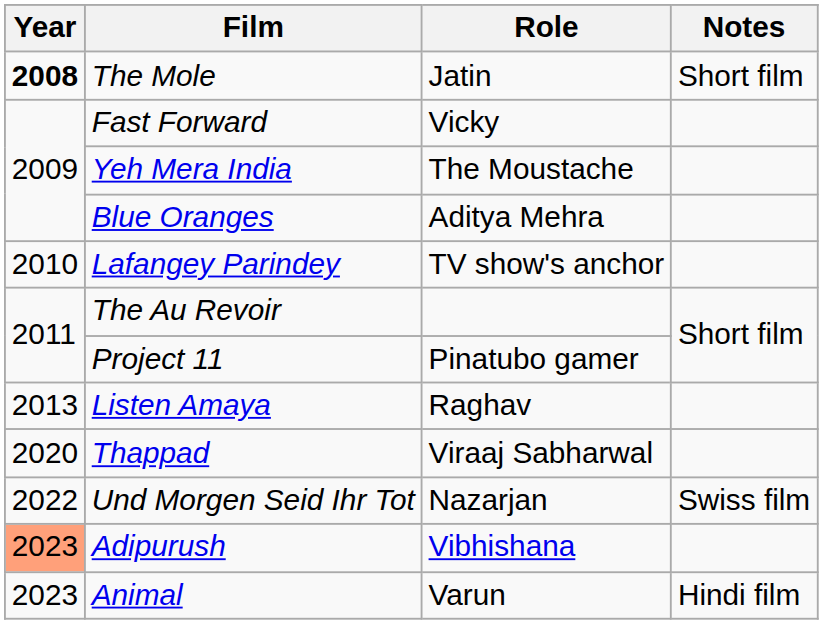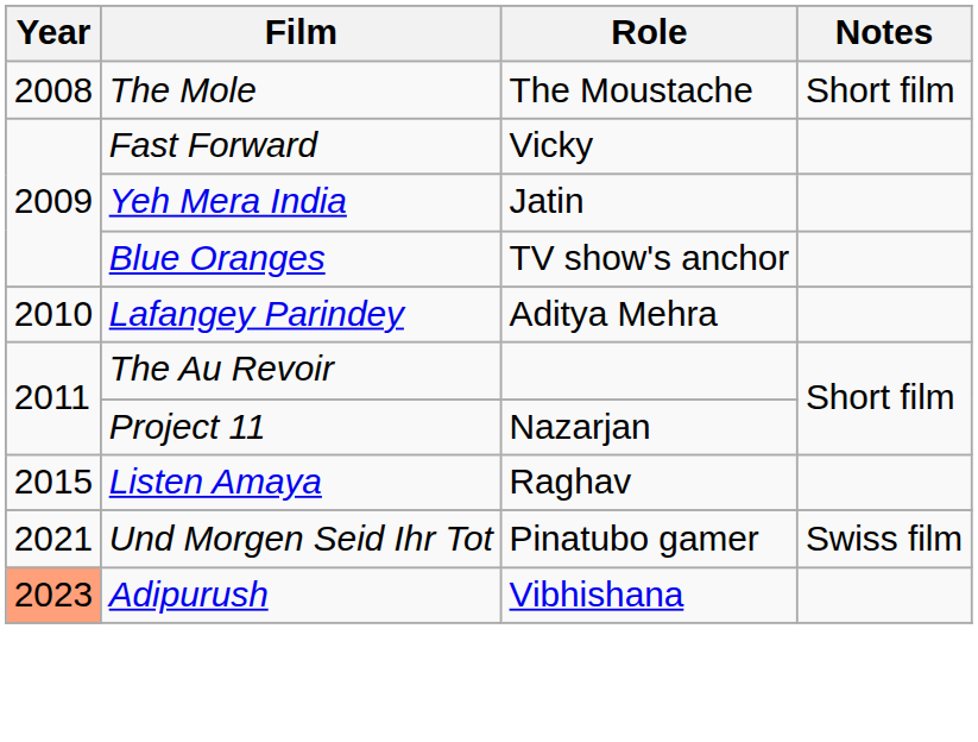The Mole | Year: bold -> normal
The Mole | Role: Jatin -> The Moustache
Yeh Mera India | Role: The Moustache -> Jatin
Blue Oranges | Role: Aditya Mehra -> TV show's anchor
Lafangey Parindey | Role: TV show's anchor -> Aditya Mehra
Project 11 | Role: Pinatubo gamer -> Nazarjan
Listen Amaya | Year: 2013 -> 2015
- row: 2020 | Thappad | Viraaj Sabharwal
Und Morgen Seid Ihr Tot | Year: 2022 -> 2021
Und Morgen Seid Ihr Tot | Role: Nazarjan -> Pinatubo gamer
- row: 2023 | Animal | Varun | Hindi film
